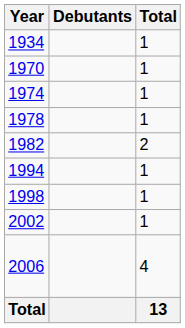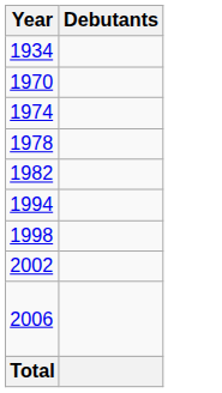- column: Total | 1 | 1 | 1 | 1 | 2 | 1 | 1 | 1 | 4 | 13
